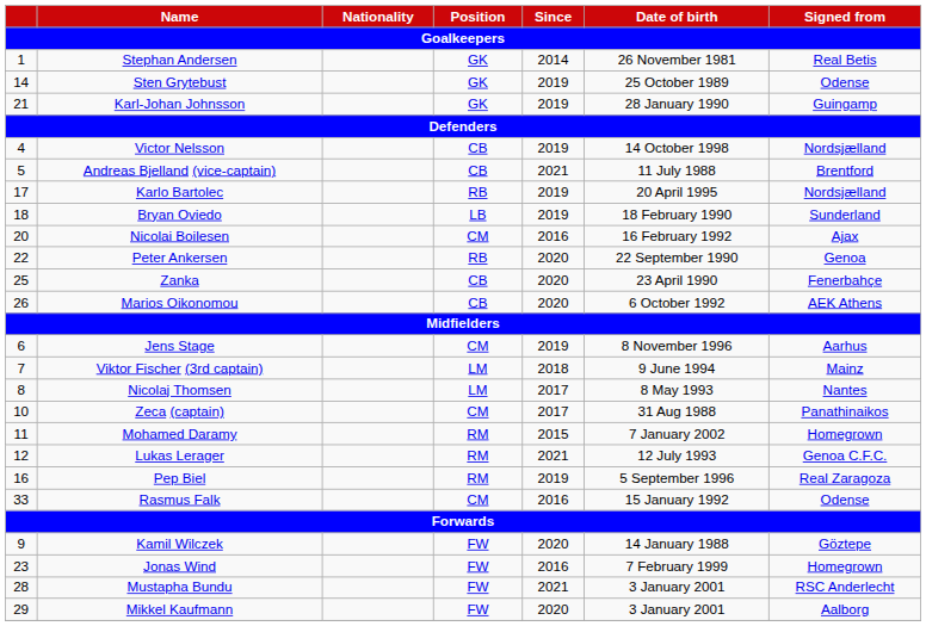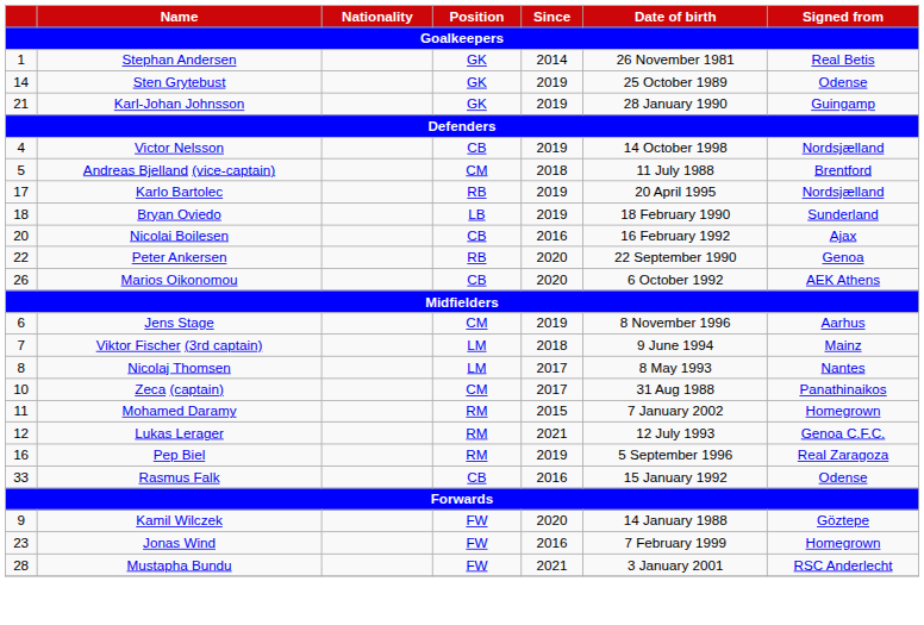Andreas Bjelland (vice-captain) | Position: CB -> CM
Andreas Bjelland (vice-captain) | Since: 2021 -> 2018
Nicolai Boilesen | Position: CM -> CB
- row: 25 | Zanka | CB | 2020 | 23 April 1990 | Fenerbahçe
Rasmus Falk | Position: CM -> CB
- row: 29 | Mikkel Kaufmann | FW | 2020 | 3 January 2001 | Aalborg
